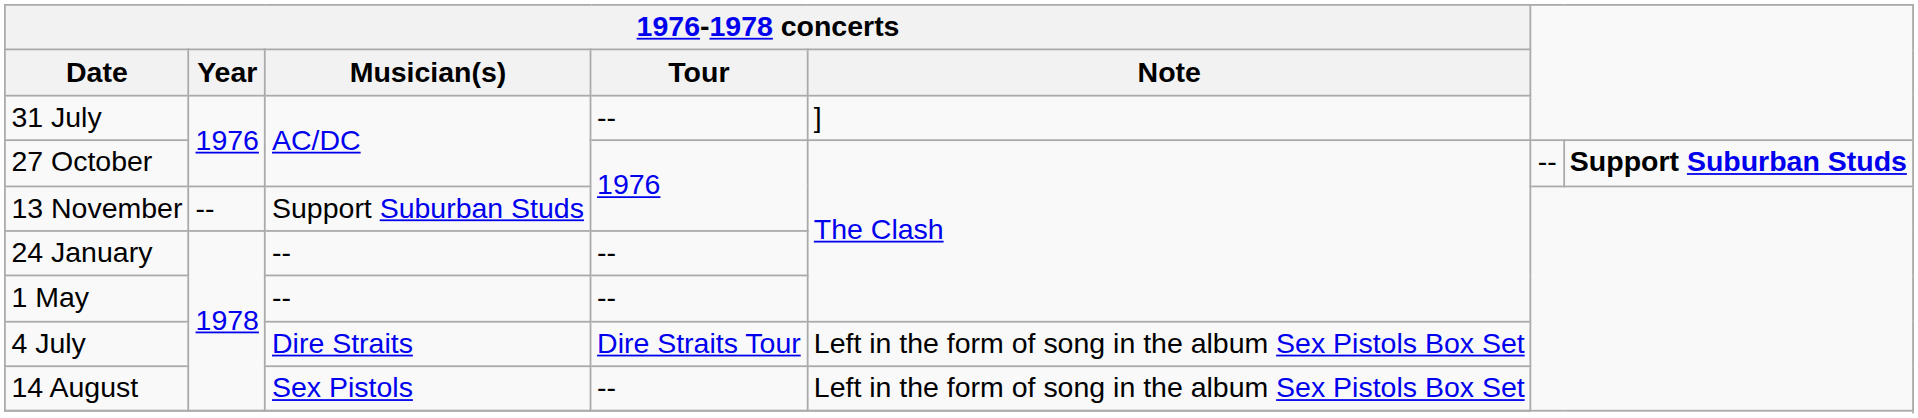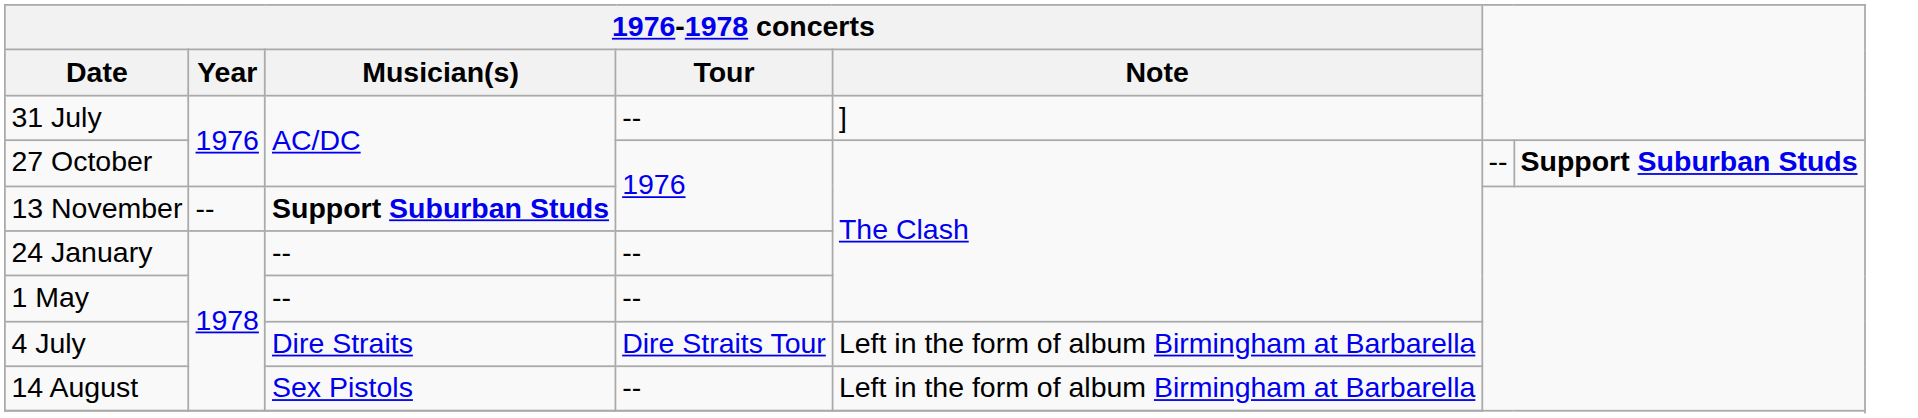13 November | 1976-1978 concerts / Musician(s): normal -> bold
4 July | 1976-1978 concerts / Note: Left in the form of song in the album Sex Pistols Box Set -> Left in the form of album Birmingham at Barbarella
14 August | 1976-1978 concerts / Note: Left in the form of song in the album Sex Pistols Box Set -> Left in the form of album Birmingham at Barbarella
